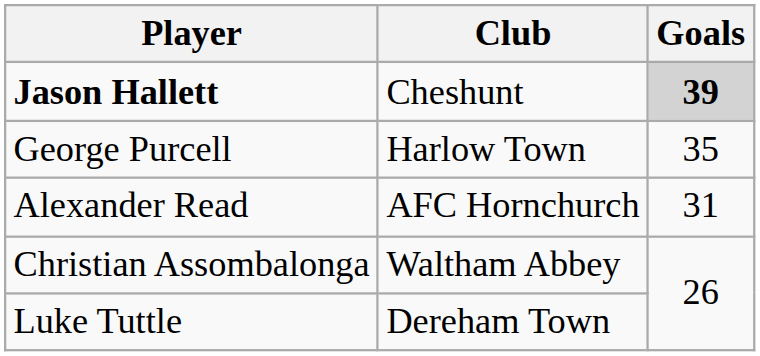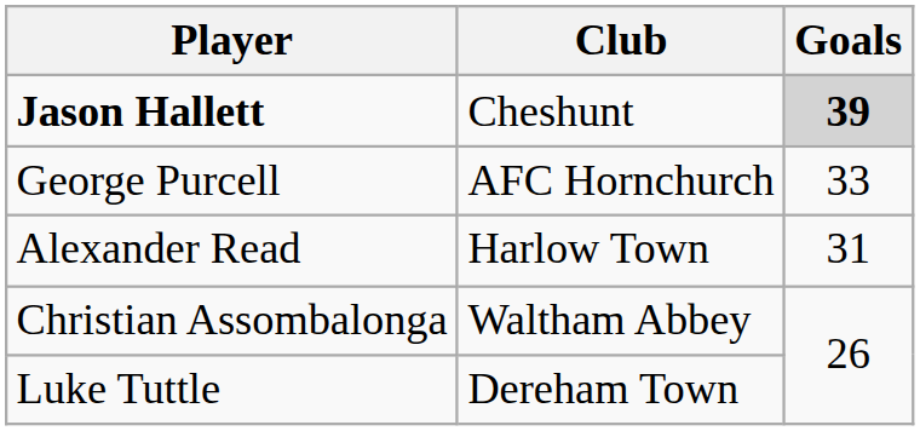George Purcell | Club: Harlow Town -> AFC Hornchurch
George Purcell | Goals: 35 -> 33
Alexander Read | Club: AFC Hornchurch -> Harlow Town
